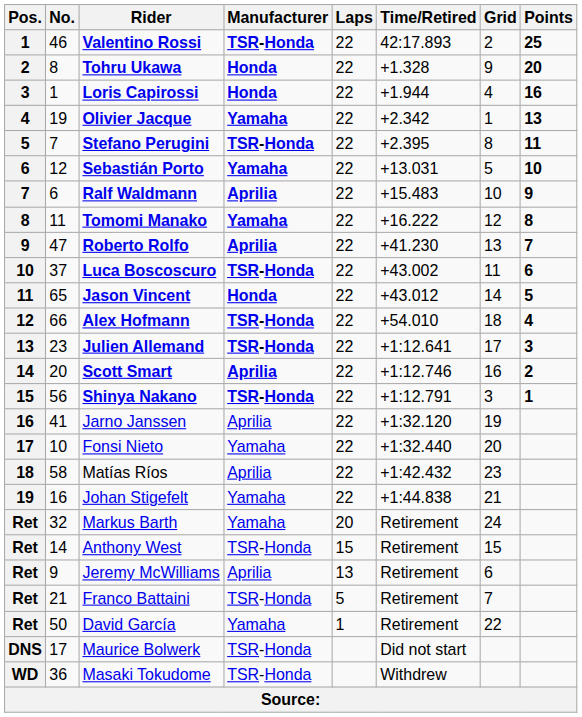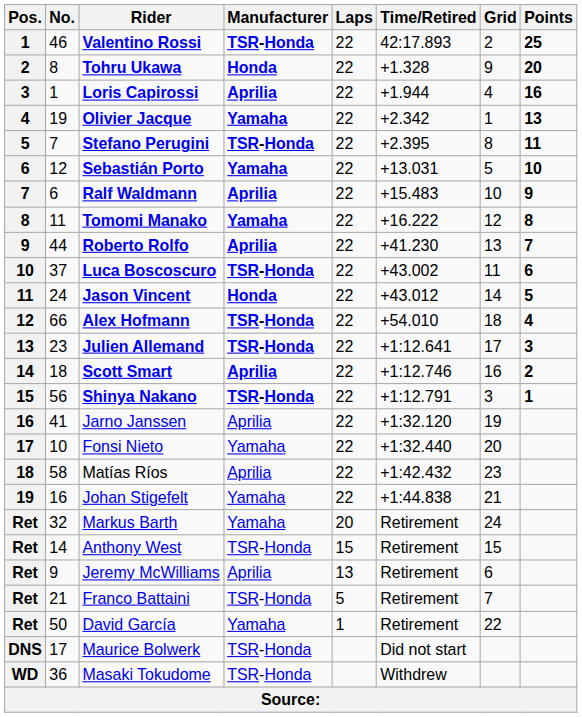Loris Capirossi | Manufacturer: Honda -> Aprilia
Roberto Rolfo | No.: 47 -> 44
Jason Vincent | No.: 65 -> 24
Scott Smart | No.: 20 -> 18
